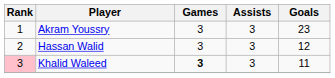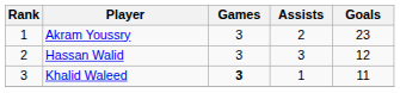Akram Youssry | Assists: 3 -> 2
Khalid Waleed | Rank: pink background -> no background
Khalid Waleed | Assists: 3 -> 1
